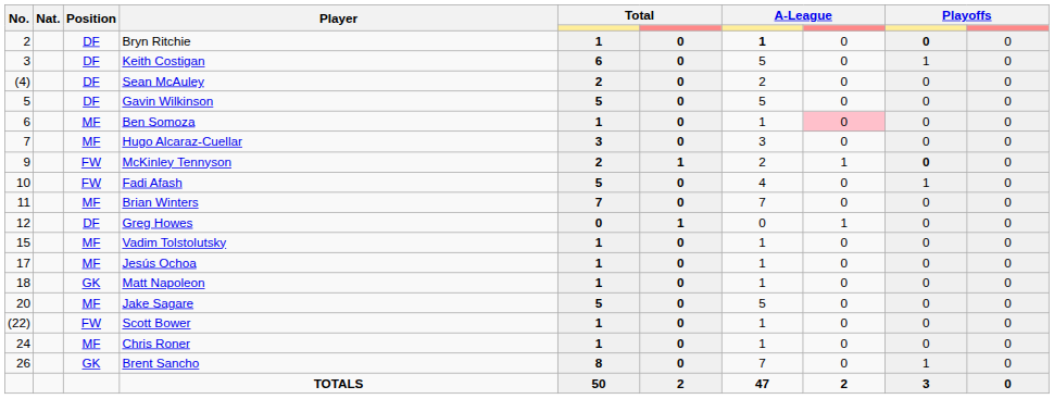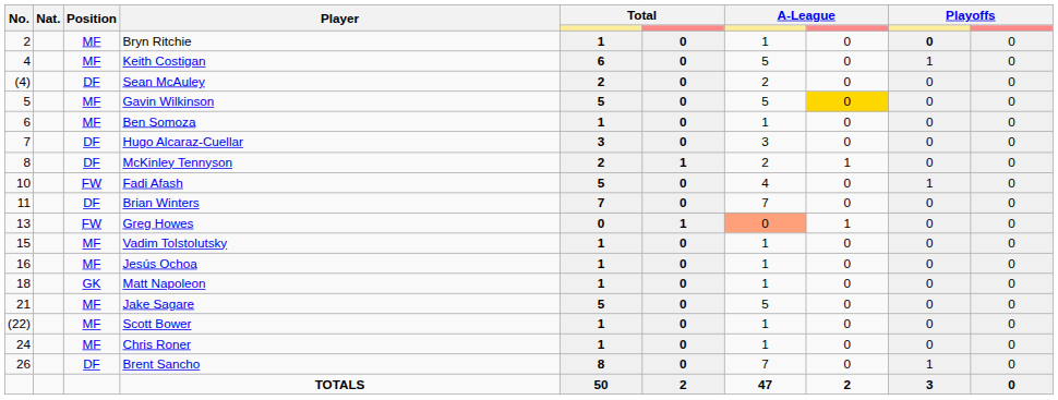Bryn Ritchie | Position: DF -> MF
Bryn Ritchie | column 7: bold -> normal
Keith Costigan | No.: 3 -> 4
Keith Costigan | Position: DF -> MF
Gavin Wilkinson | Position: DF -> MF
Gavin Wilkinson | column 8: no background -> gold background
Ben Somoza | column 8: pink background -> no background
Hugo Alcaraz-Cuellar | Position: MF -> DF
McKinley Tennyson | No.: 9 -> 8
McKinley Tennyson | Position: FW -> DF
McKinley Tennyson | column 9: bold -> normal
Brian Winters | Position: MF -> DF
Greg Howes | No.: 12 -> 13
Greg Howes | Position: DF -> FW
Greg Howes | column 7: no background -> lightsalmon background
Jesús Ochoa | No.: 17 -> 16
Jake Sagare | No.: 20 -> 21
Scott Bower | Position: FW -> MF
Brent Sancho | Position: GK -> DF
